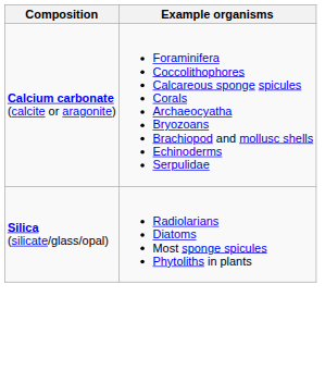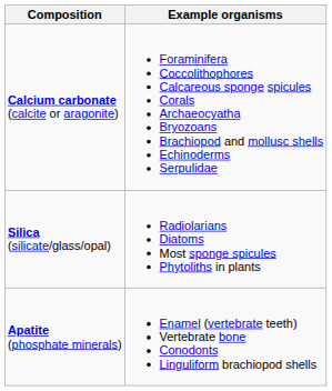+ row: Apatite (phosphate minerals) | Enamel (vertebrate teeth) Vertebrate bone Conodonts Linguliform brachiopod shells
